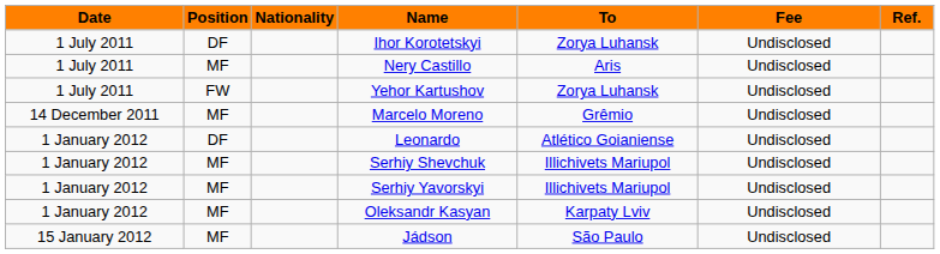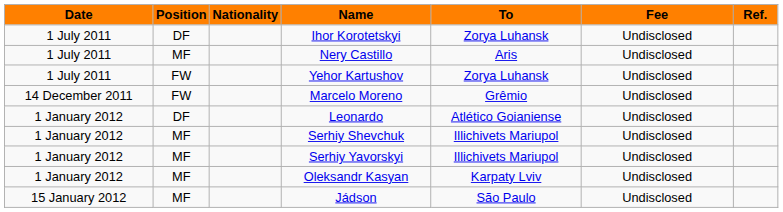Marcelo Moreno | Position: MF -> FW
